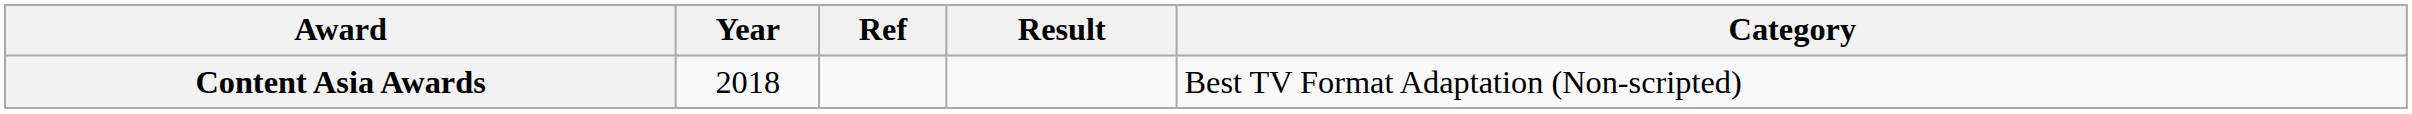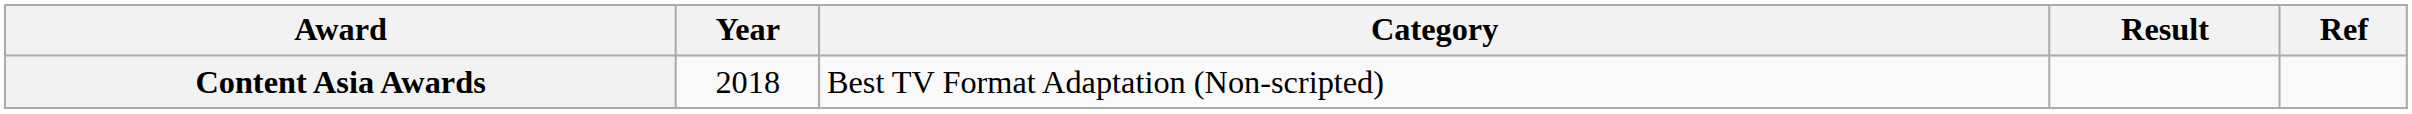columns swapped: Category <-> Ref
